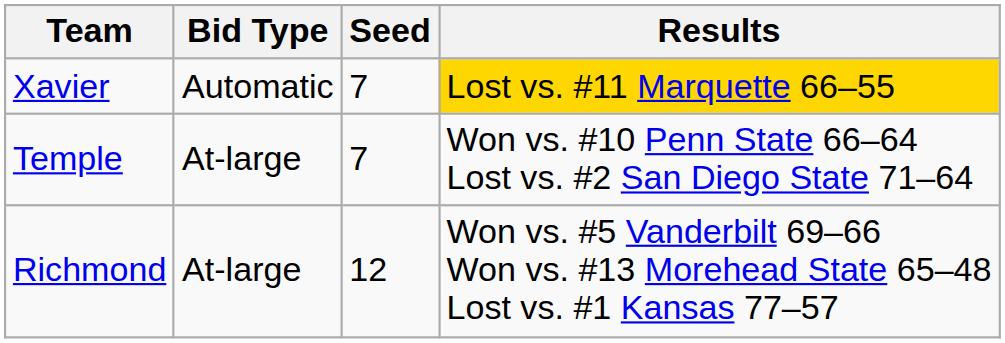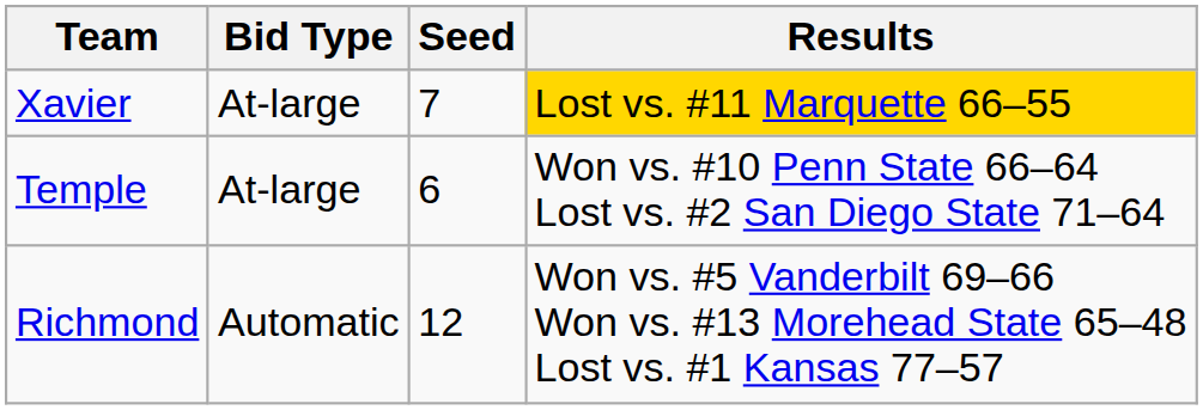Xavier | Bid Type: Automatic -> At-large
Temple | Seed: 7 -> 6
Richmond | Bid Type: At-large -> Automatic
